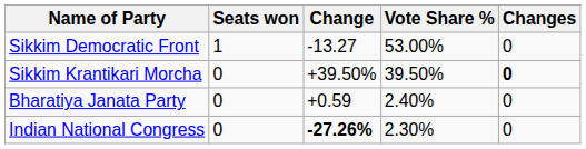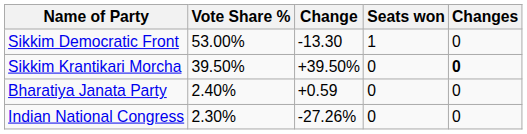columns swapped: Vote Share % <-> Seats won
Sikkim Democratic Front | Change: -13.27 -> -13.30
Indian National Congress | Change: bold -> normal
